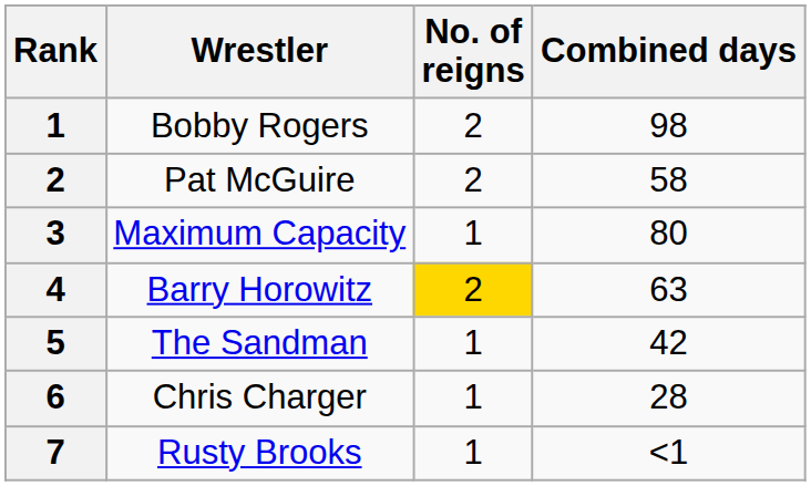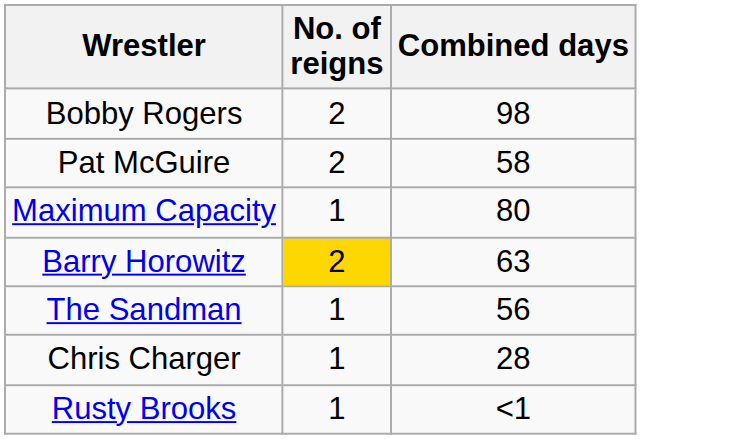- column: Rank | 1 | 2 | 3 | 4 | 5 | 6 | 7
The Sandman | Combined days: 42 -> 56
